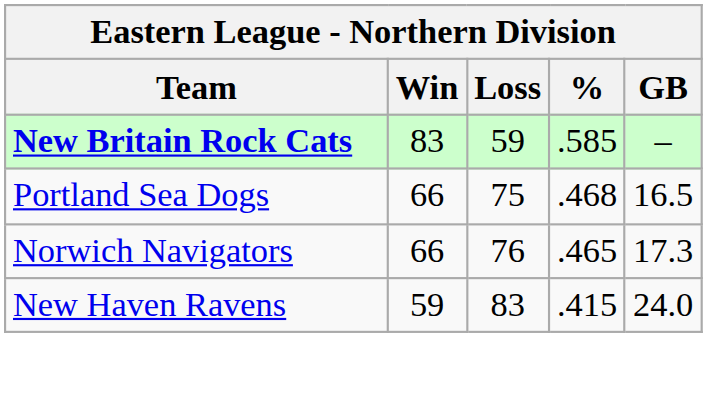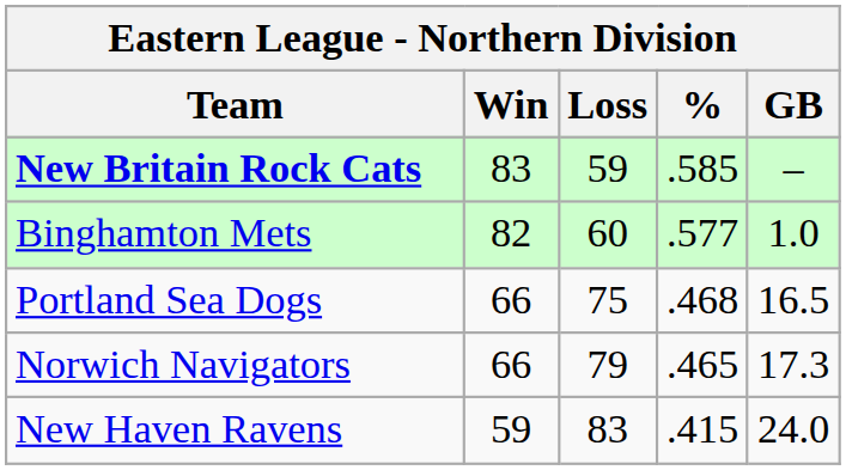+ row: Binghamton Mets | 82 | 60 | .577 | 1.0
Norwich Navigators | Loss: 76 -> 79
